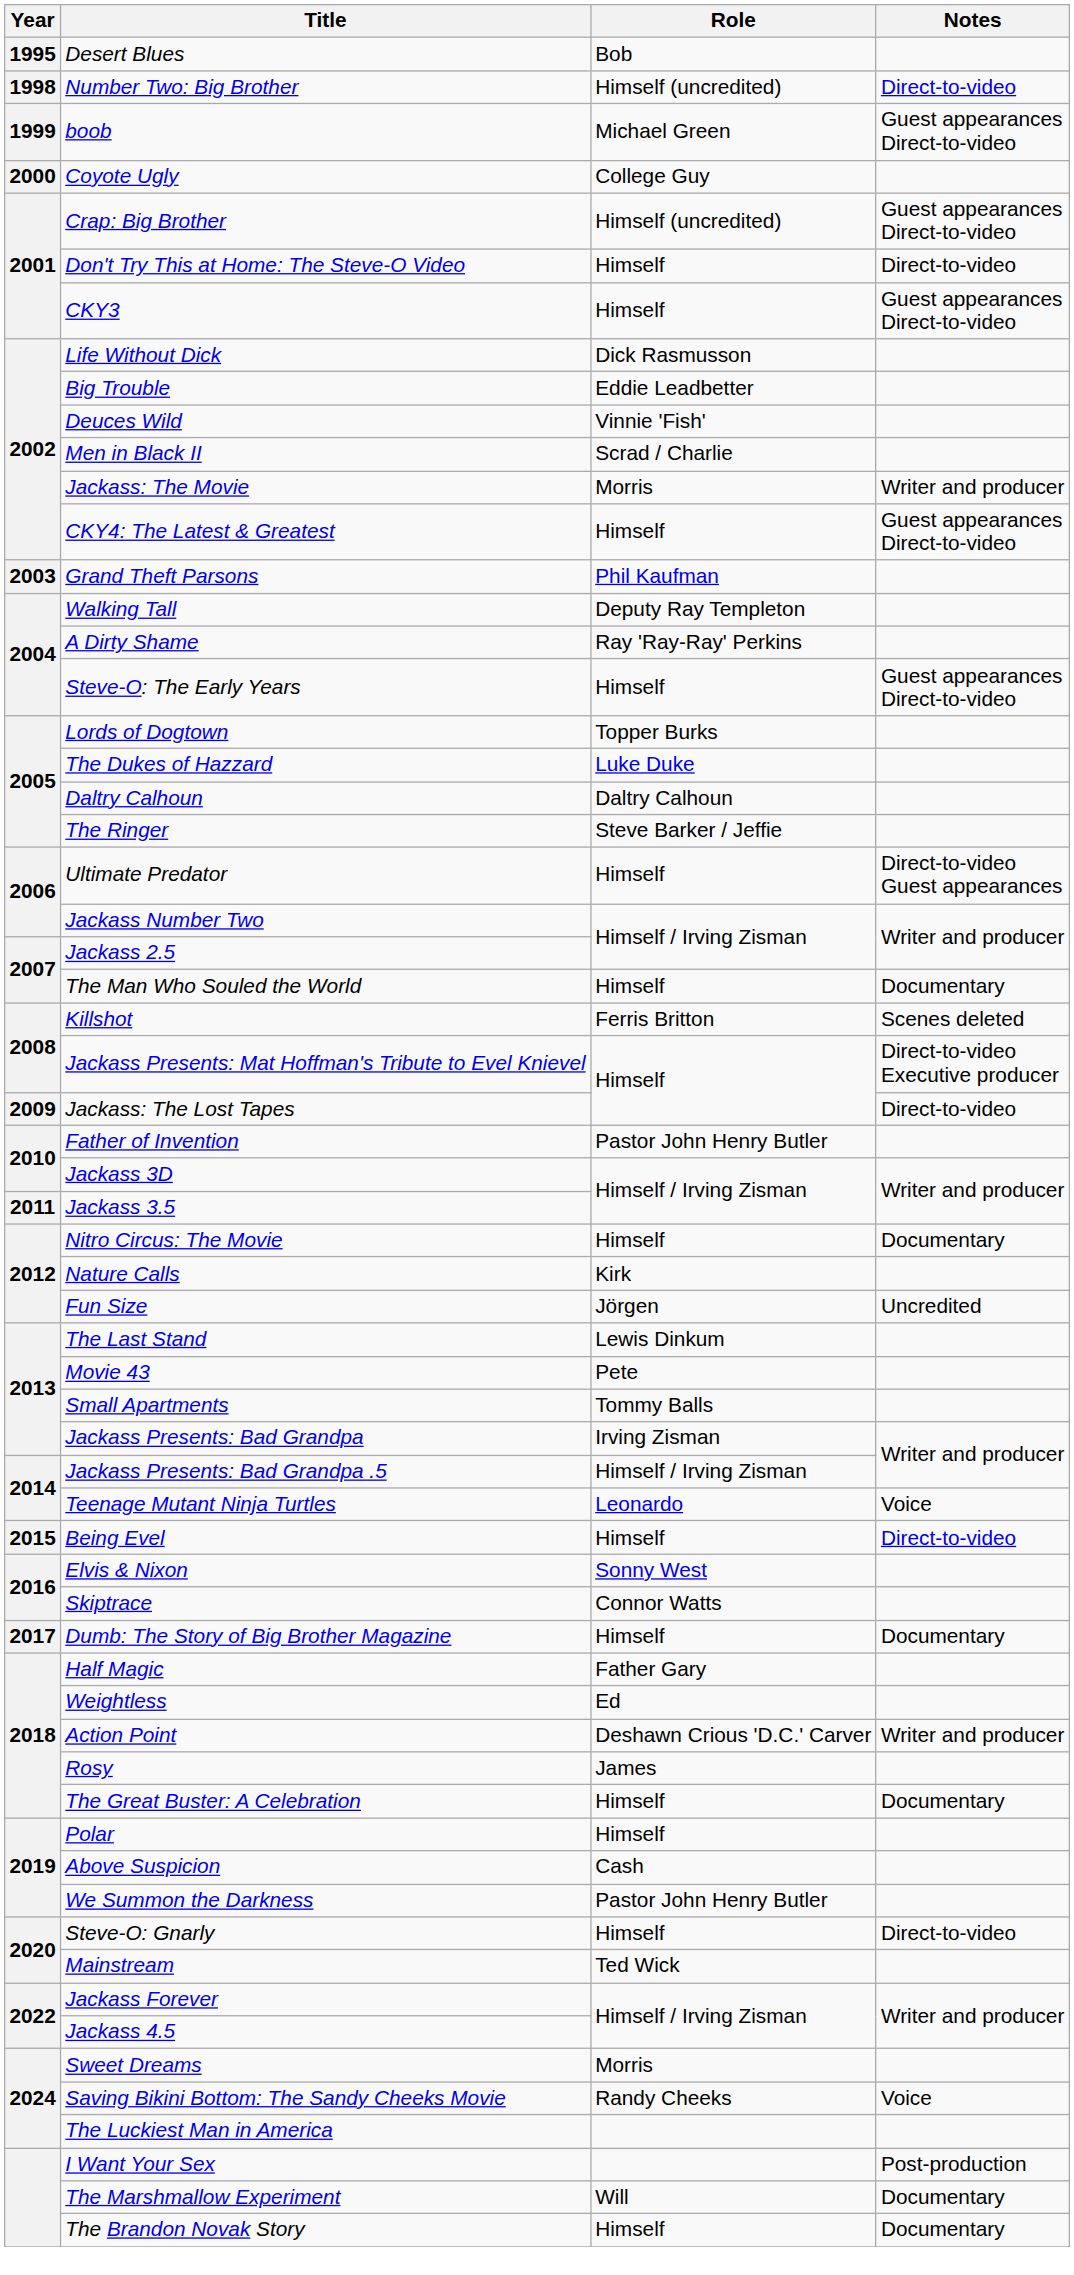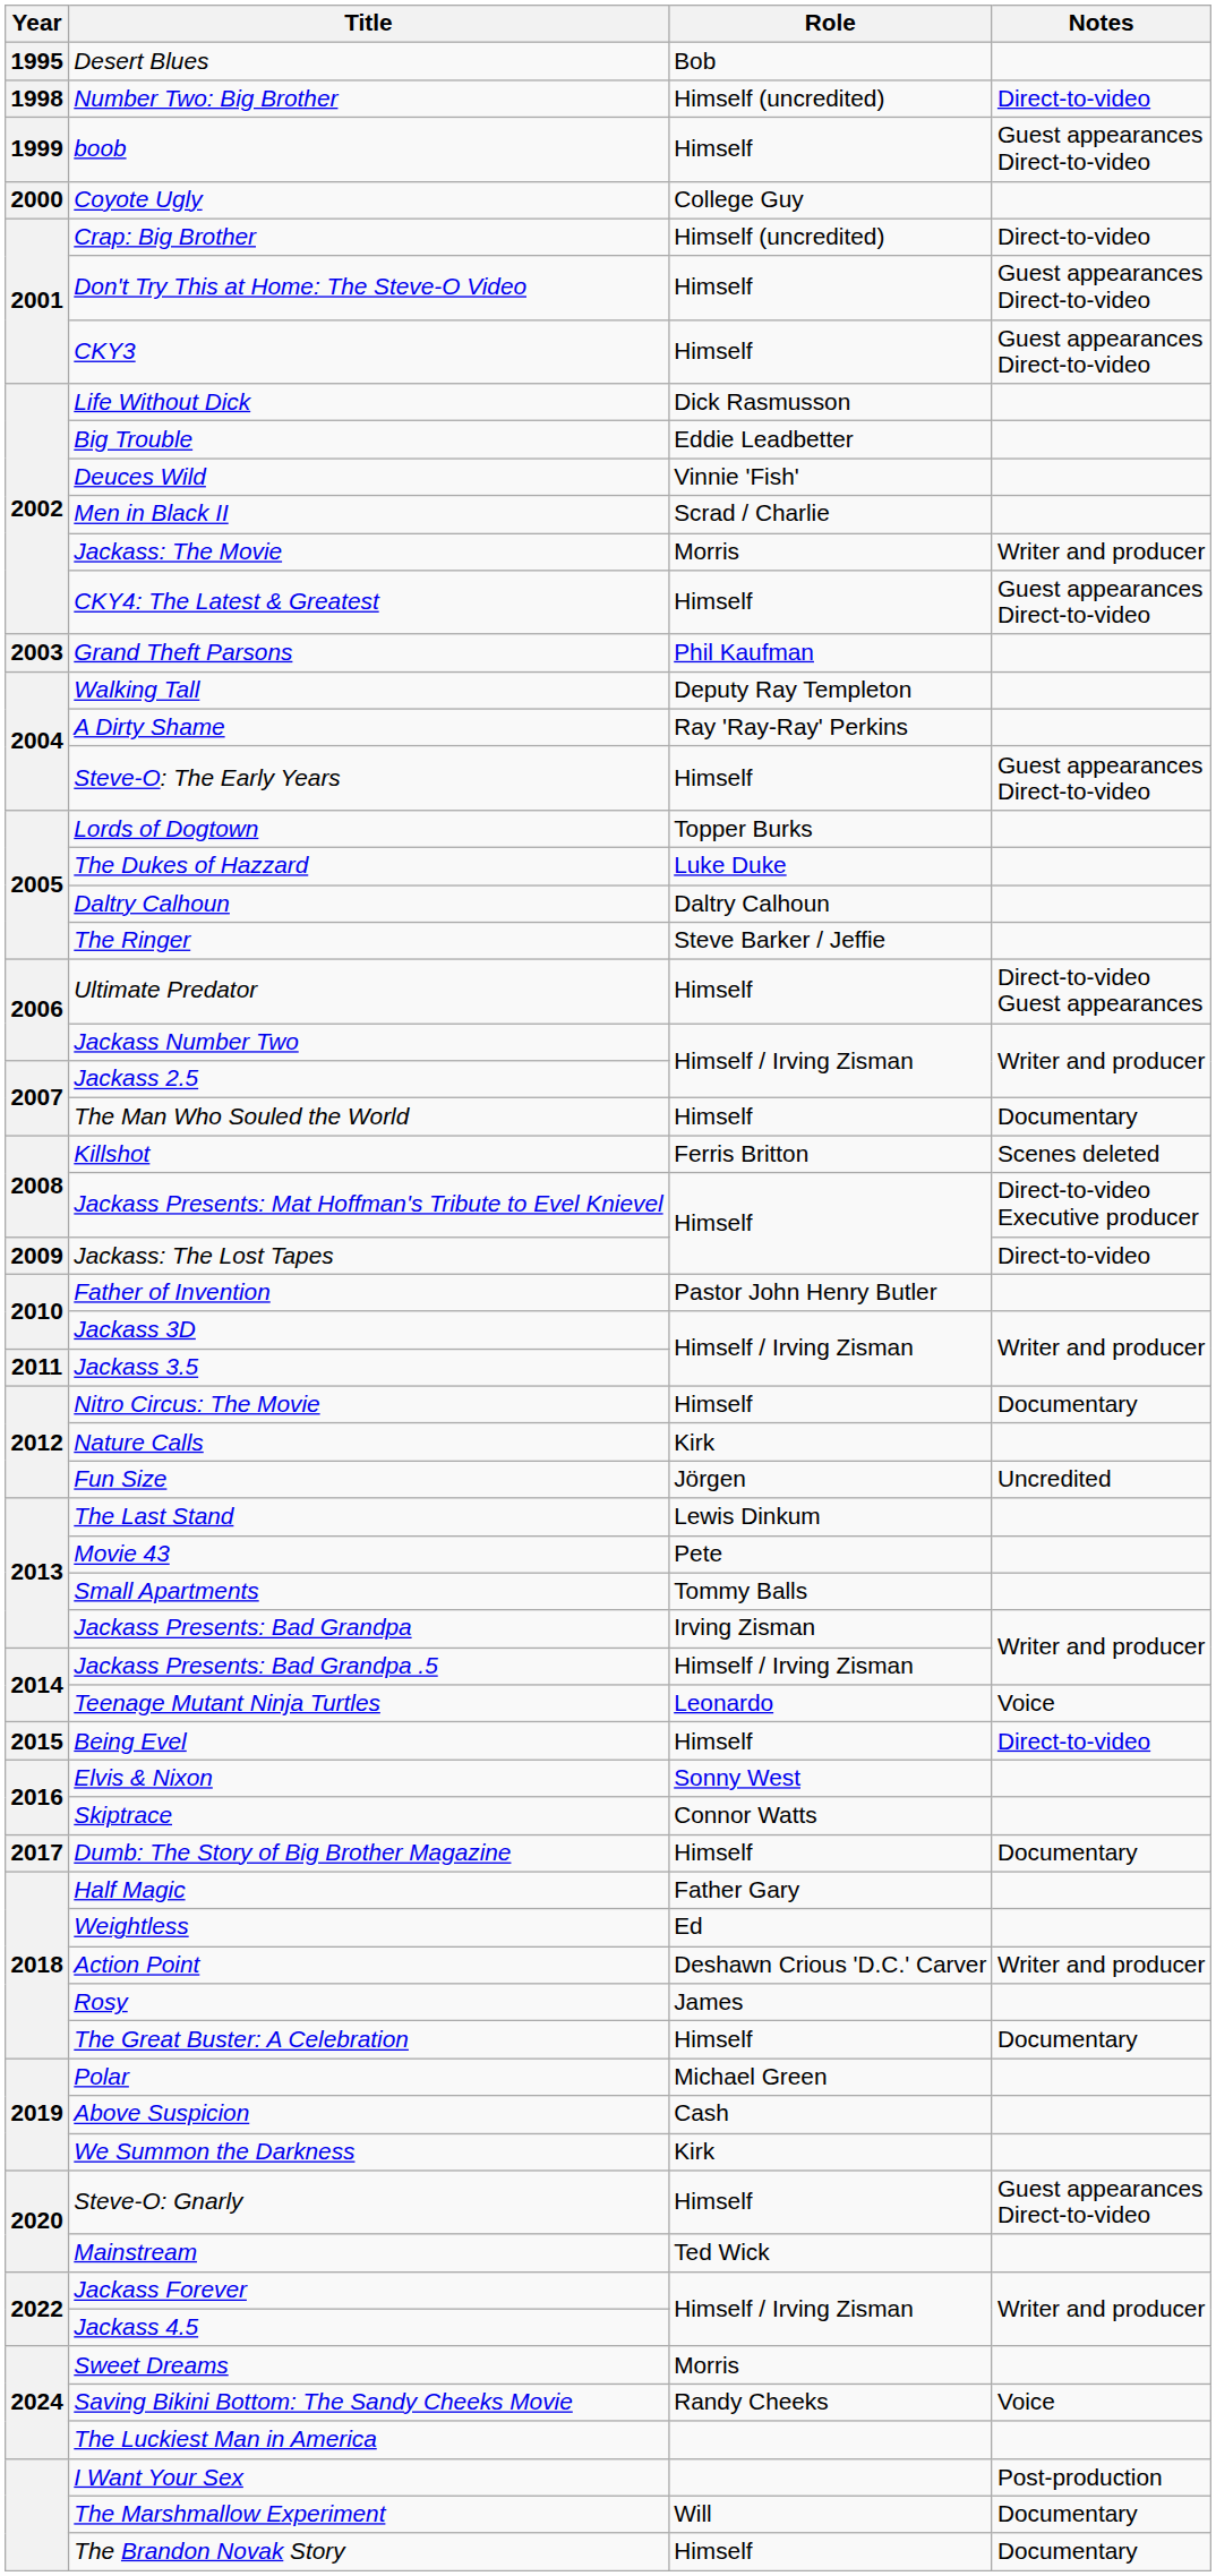boob | Role: Michael Green -> Himself
Crap: Big Brother | Notes: Guest appearances Direct-to-video -> Direct-to-video
Don't Try This at Home: The Steve-O Video | Notes: Direct-to-video -> Guest appearances Direct-to-video
Polar | Role: Himself -> Michael Green
We Summon the Darkness | Role: Pastor John Henry Butler -> Kirk
Steve-O: Gnarly | Notes: Direct-to-video -> Guest appearances Direct-to-video
